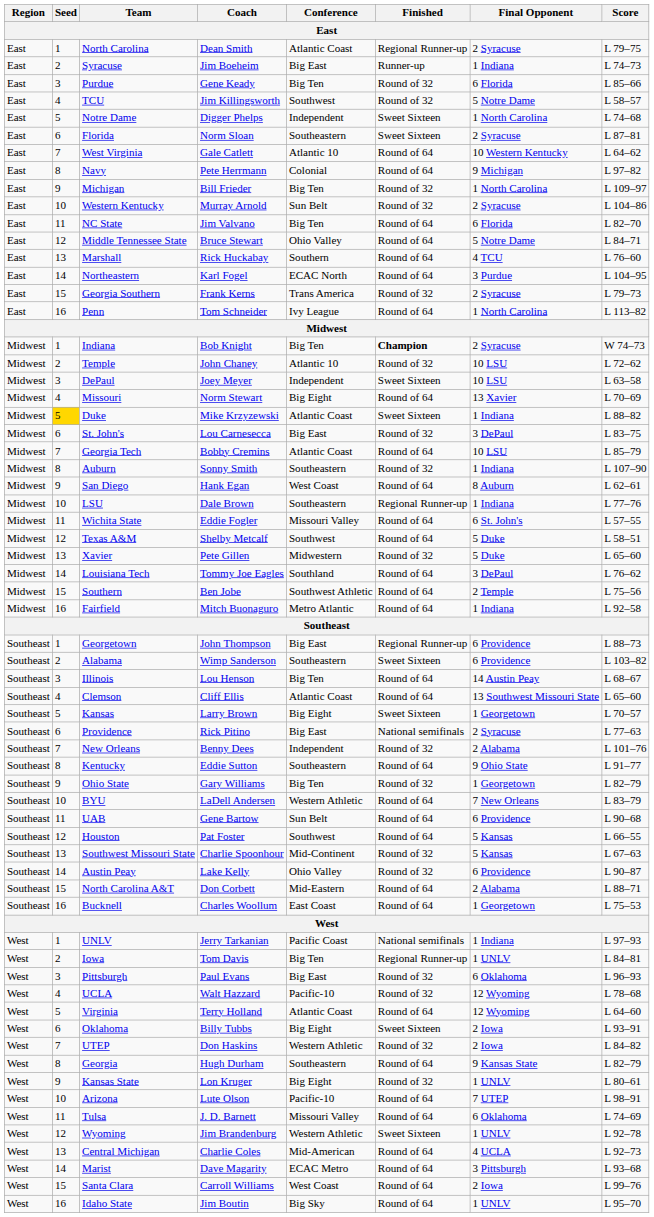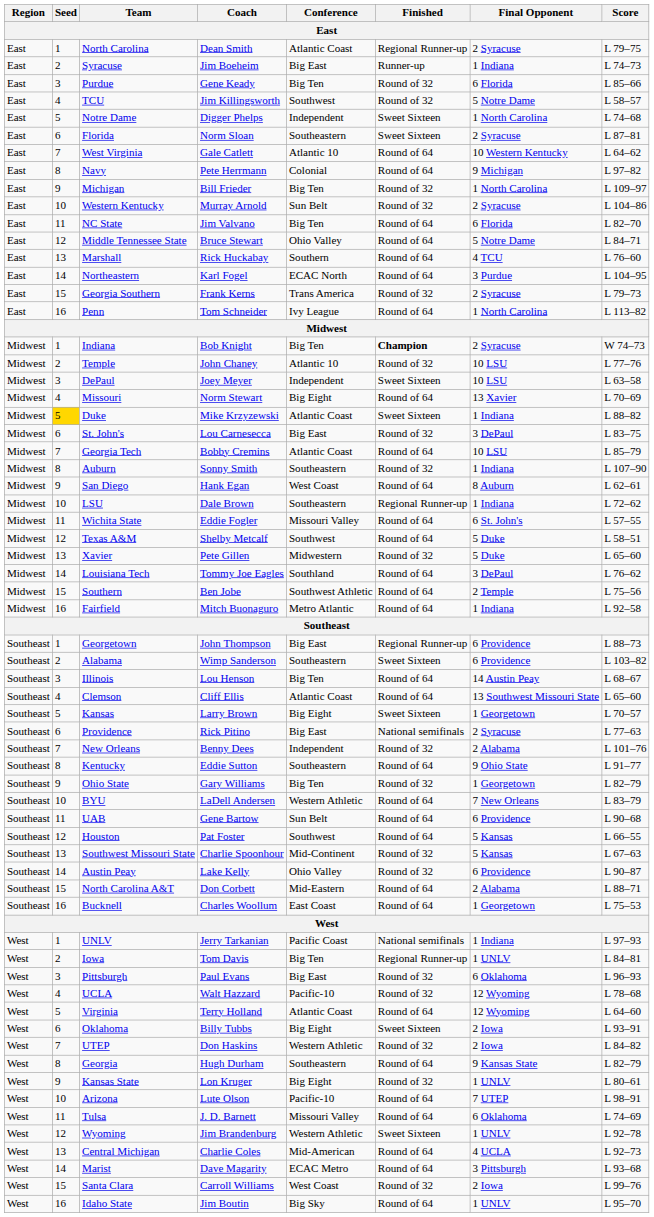Temple | Score: L 72–62 -> L 77–76
LSU | Score: L 77–76 -> L 72–62
Santa Clara | Finished: Round of 64 -> Round of 32
